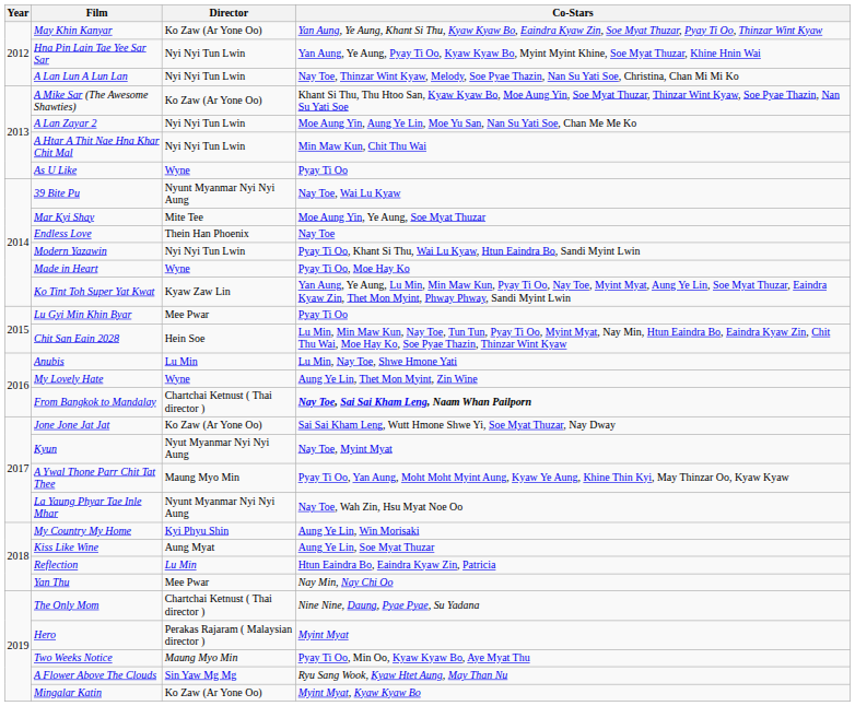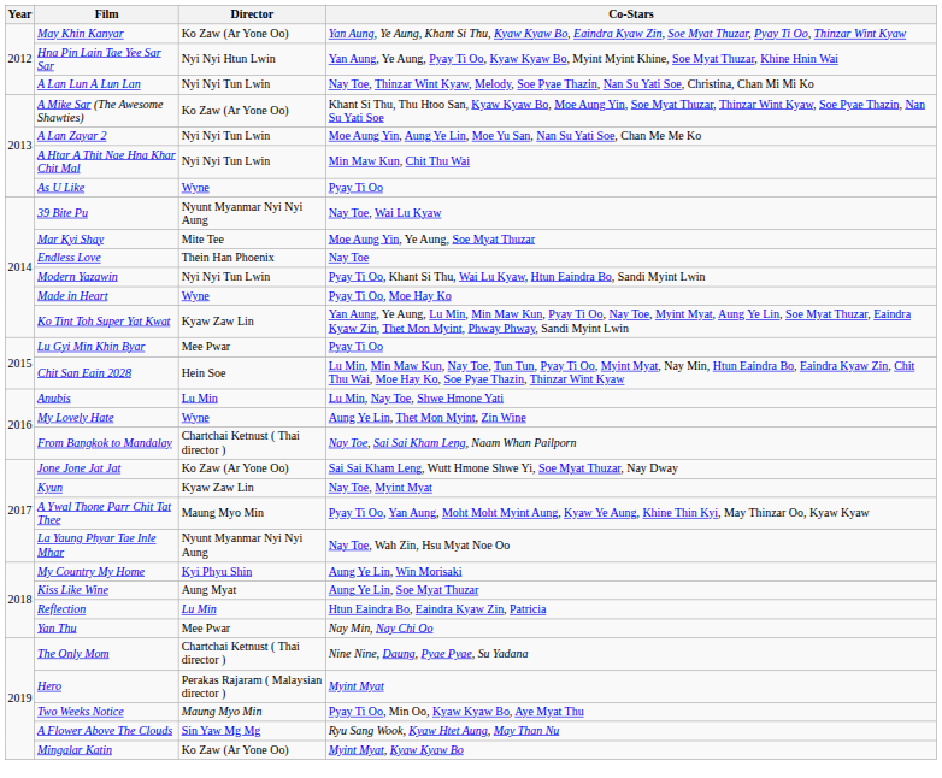Hna Pin Lain Tae Yee Sar Sar | Director: Nyi Nyi Tun Lwin -> Nyi Nyi Htun Lwin
From Bangkok to Mandalay | Co-Stars: bold -> normal
Kyun | Director: Nyut Myanmar Nyi Nyi Aung -> Kyaw Zaw Lin
